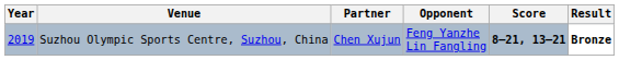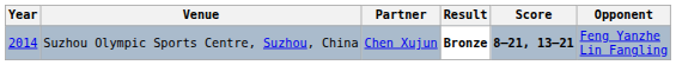columns swapped: Opponent <-> Result
Suzhou Olympic Sports Centre, Suzhou, China | Year: 2019 -> 2014
